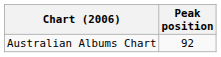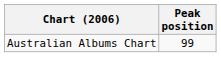Australian Albums Chart | Peak position: 92 -> 99
